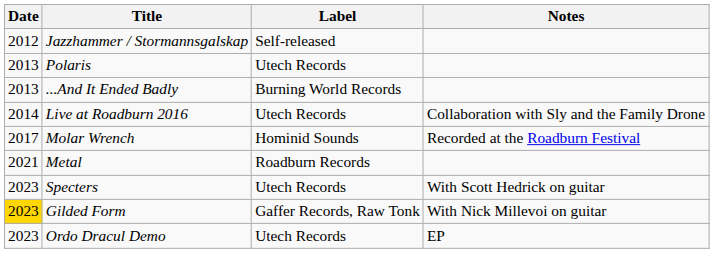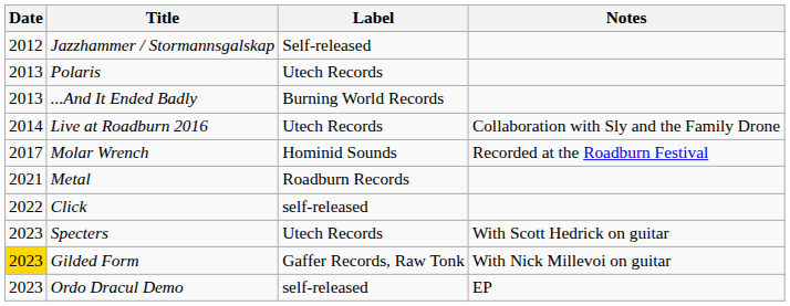+ row: 2022 | Click | self-released
Ordo Dracul Demo | Label: Utech Records -> self-released
